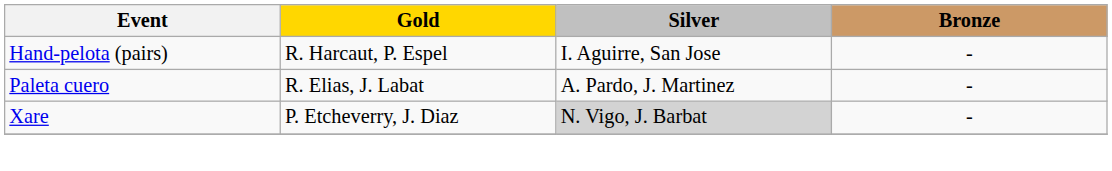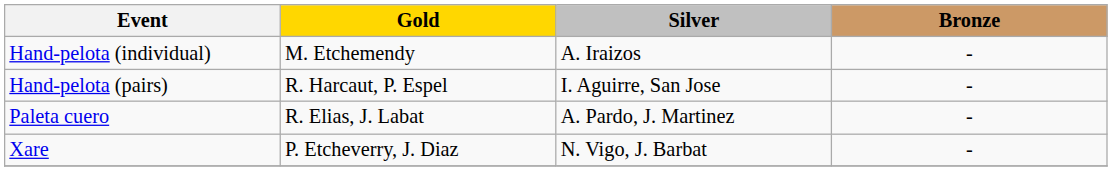+ row: Hand-pelota (individual) | M. Etchemendy | A. Iraizos | -
Xare | Silver: lightgrey background -> no background
